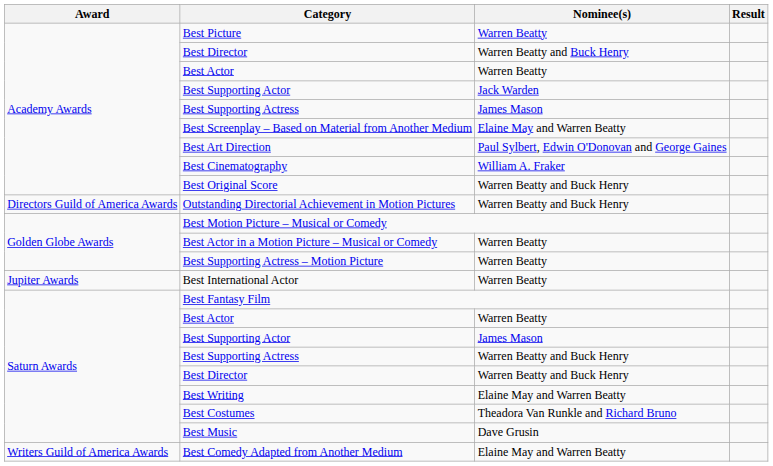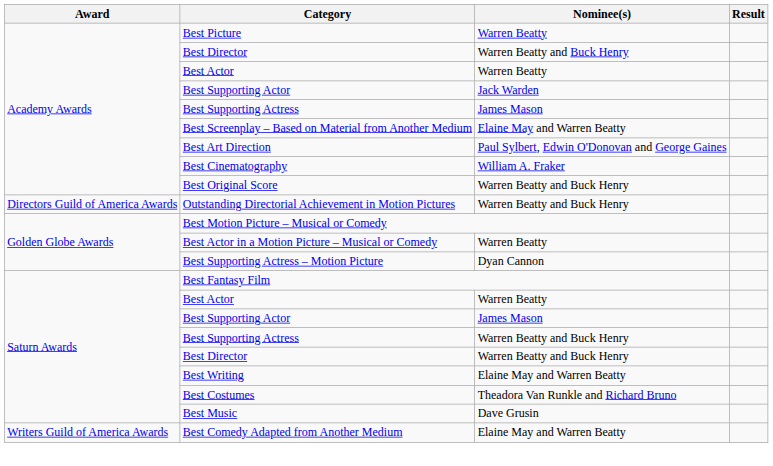Best Supporting Actress – Motion Picture | Nominee(s): Warren Beatty -> Dyan Cannon
- row: Jupiter Awards | Best International Actor | Warren Beatty
